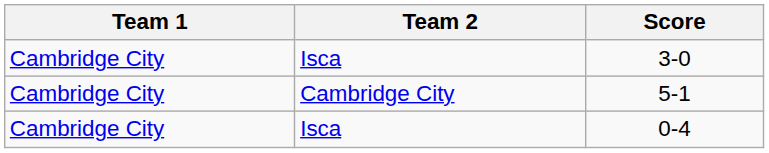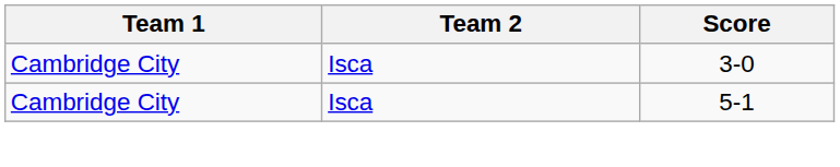5-1 | Team 2: Cambridge City -> Isca
- row: Cambridge City | Isca | 0-4
